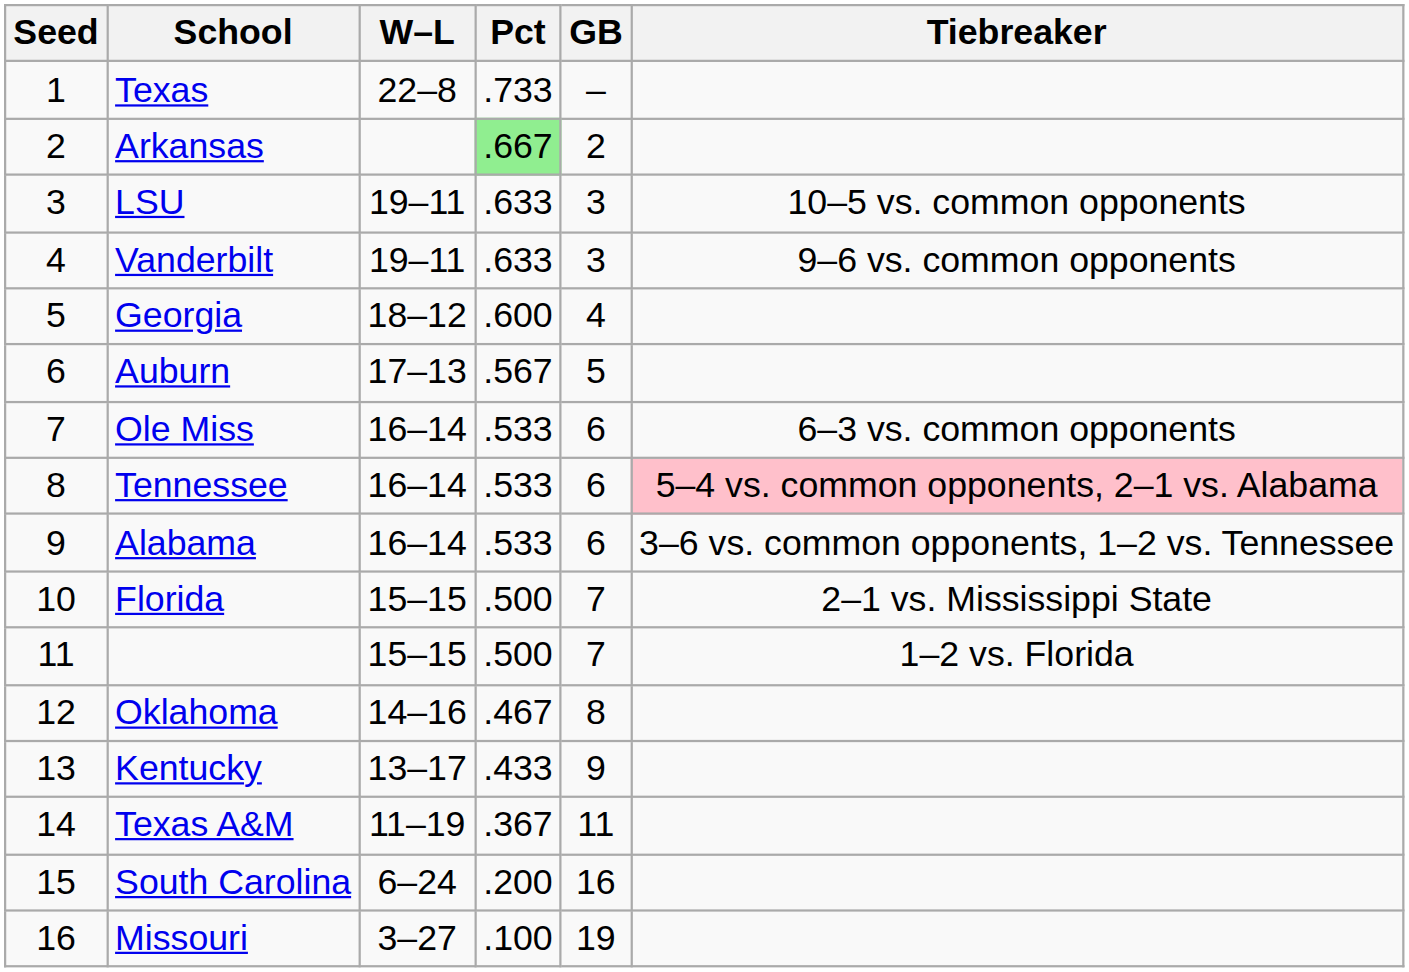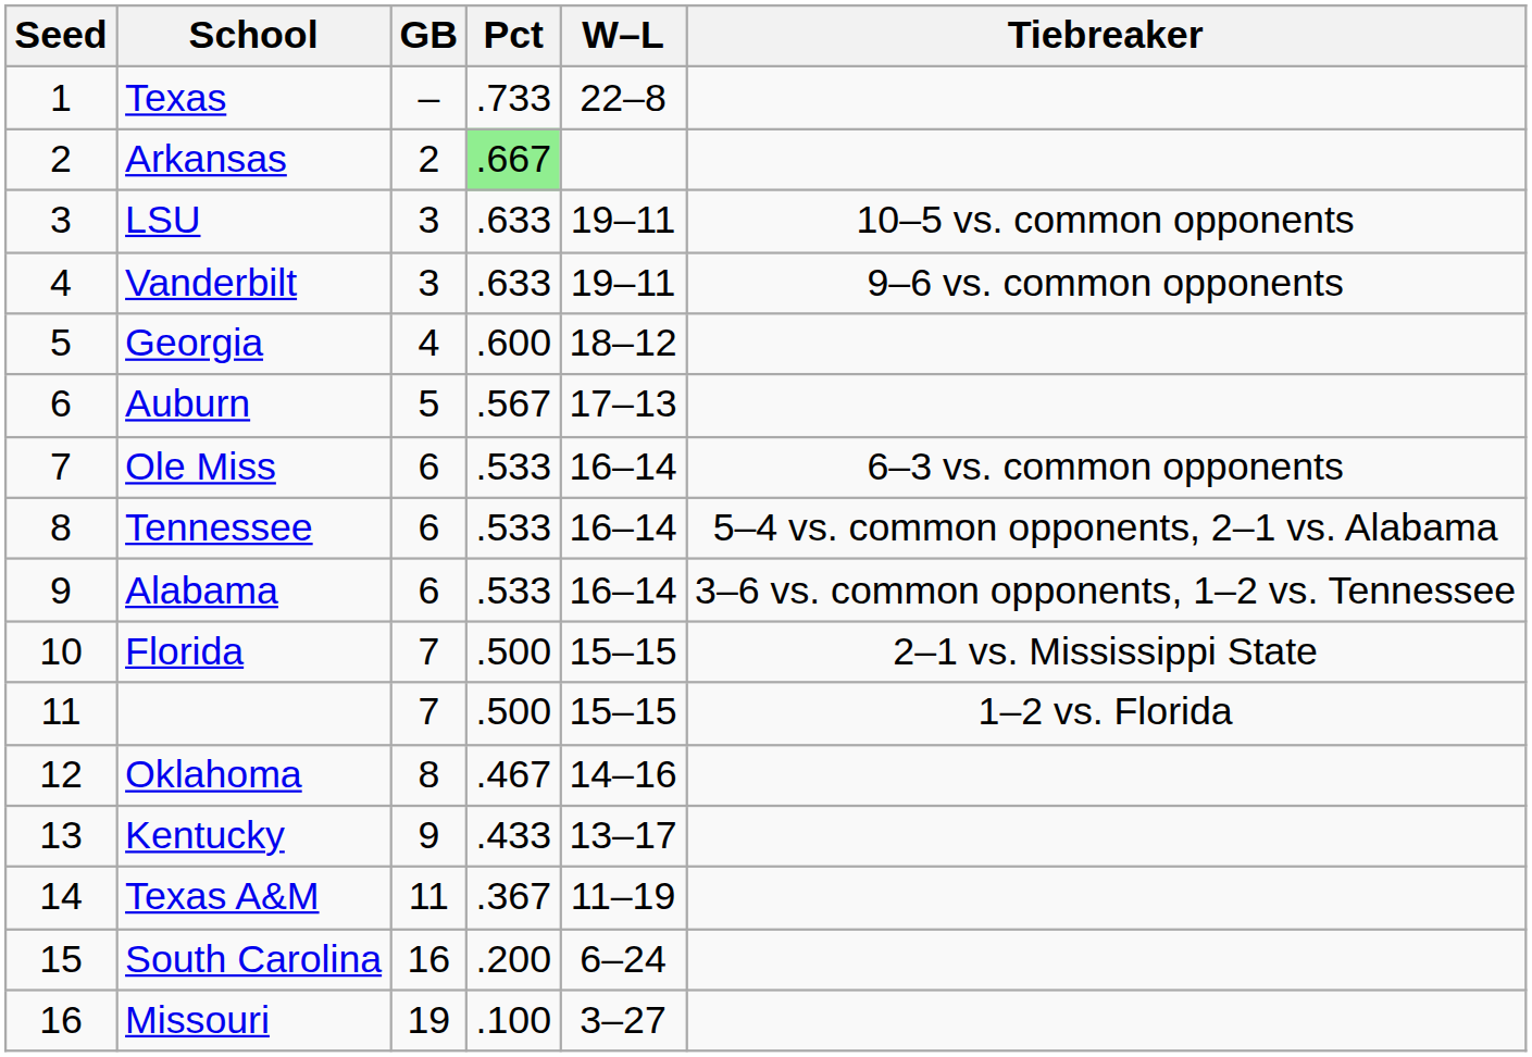columns swapped: W–L <-> GB
Tennessee | Tiebreaker: pink background -> no background
